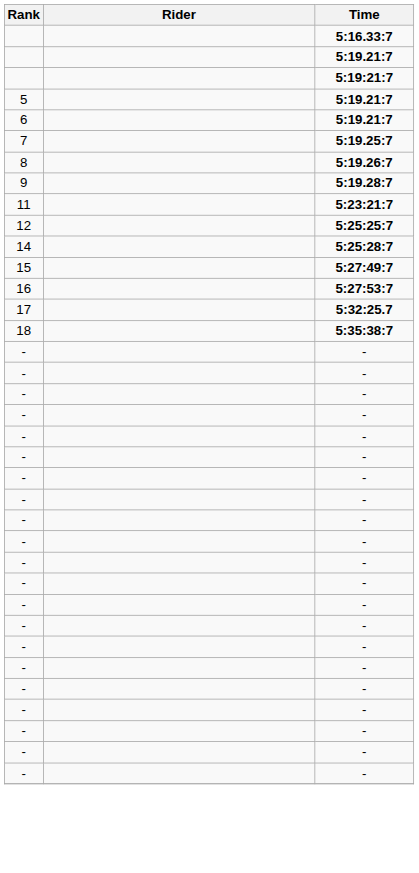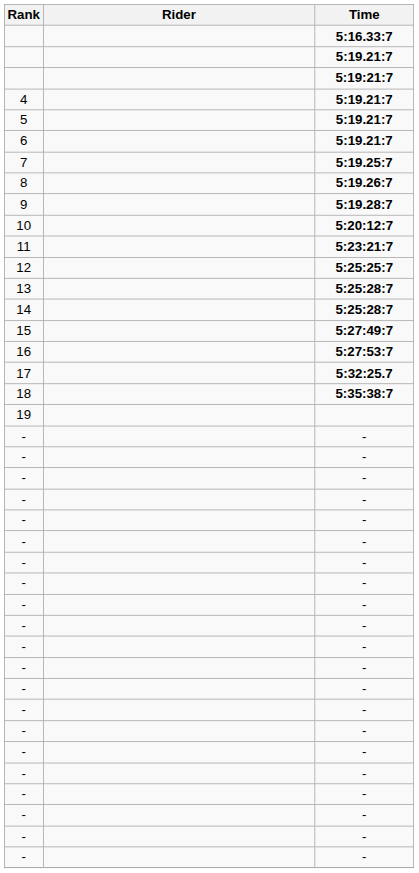+ row: 4 | 5:19.21:7
+ row: 10 | 5:20:12:7
+ row: 13 | 5:25:28:7
+ row: 19
